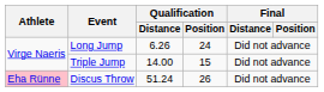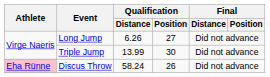Long Jump | Qualification / Position: 24 -> 27
Triple Jump | Qualification / Distance: 14.00 -> 13.99
Triple Jump | Qualification / Position: 15 -> 30
Discus Throw | Qualification / Distance: 51.24 -> 58.24
